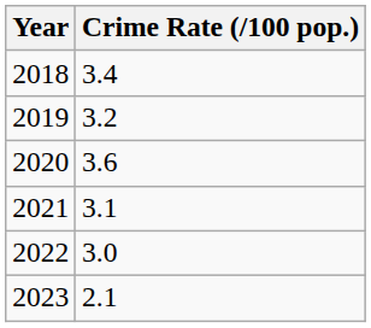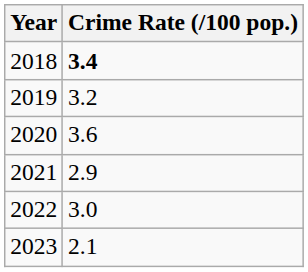2018 | Crime Rate (/100 pop.): normal -> bold
2021 | Crime Rate (/100 pop.): 3.1 -> 2.9
